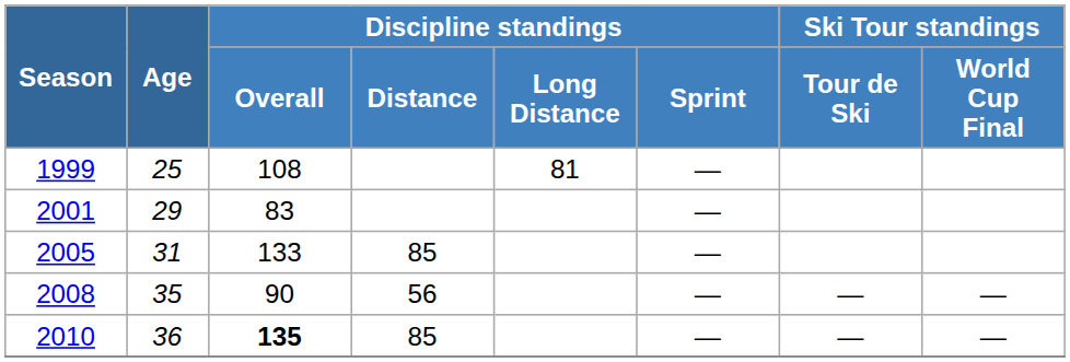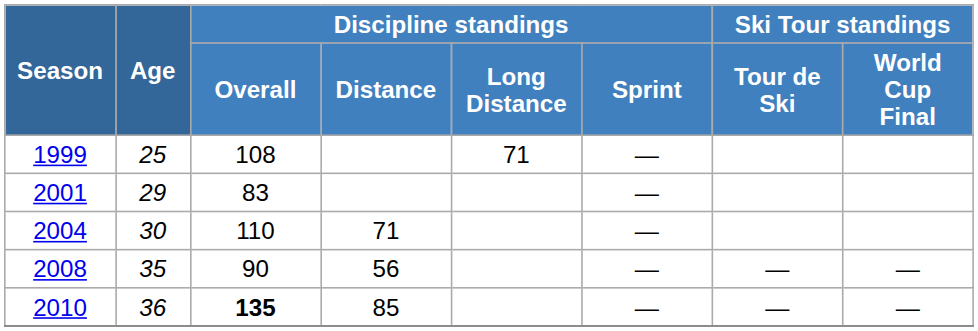1999 | Discipline standings / Long Distance: 81 -> 71
+ row: 2004 | 30 | 110 | 71 | —
- row: 2005 | 31 | 133 | 85 | —
